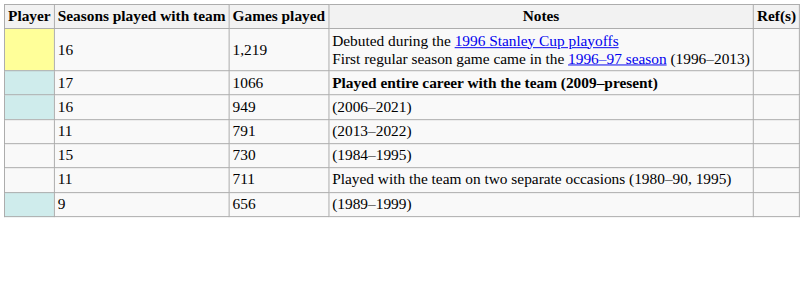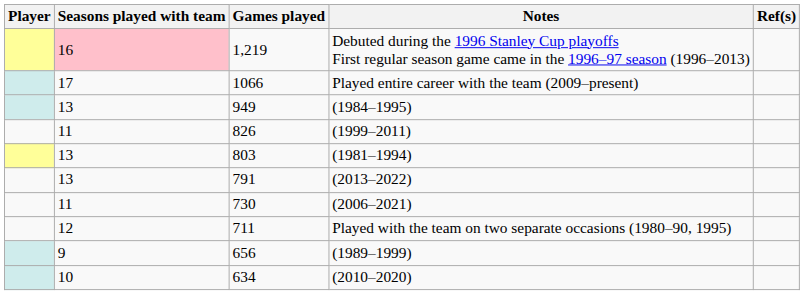1,219 | Seasons played with team: no background -> pink background
1066 | Notes: bold -> normal
949 | Seasons played with team: 16 -> 13
949 | Notes: (2006–2021) -> (1984–1995)
+ row: 11 | 826 | (1999–2011)
+ row: 13 | 803 | (1981–1994)
791 | Seasons played with team: 11 -> 13
730 | Seasons played with team: 15 -> 11
730 | Notes: (1984–1995) -> (2006–2021)
711 | Seasons played with team: 11 -> 12
+ row: 10 | 634 | (2010–2020)
